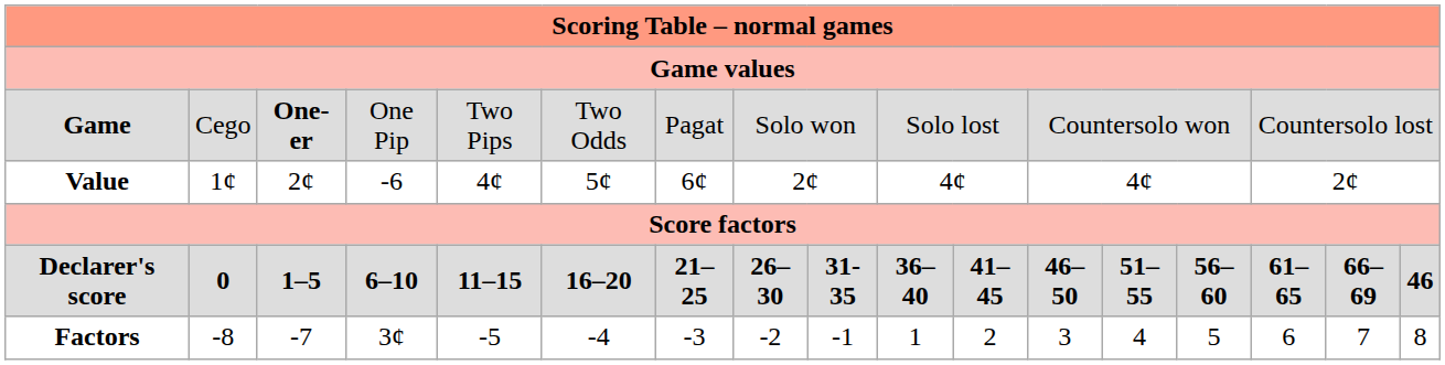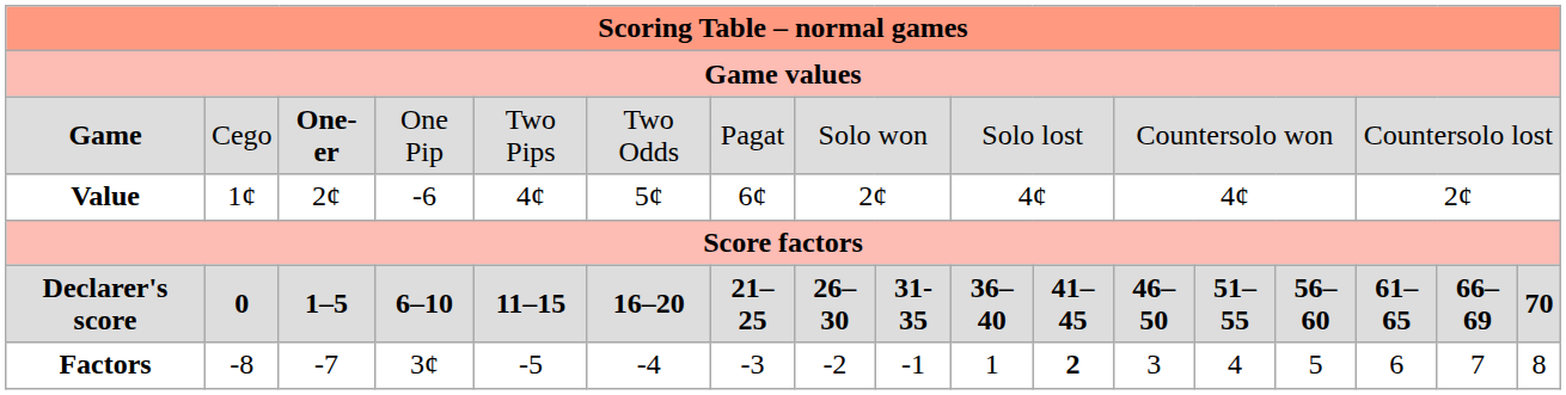Declarer's score | column 17: 46 -> 70
Factors | column 11: normal -> bold
